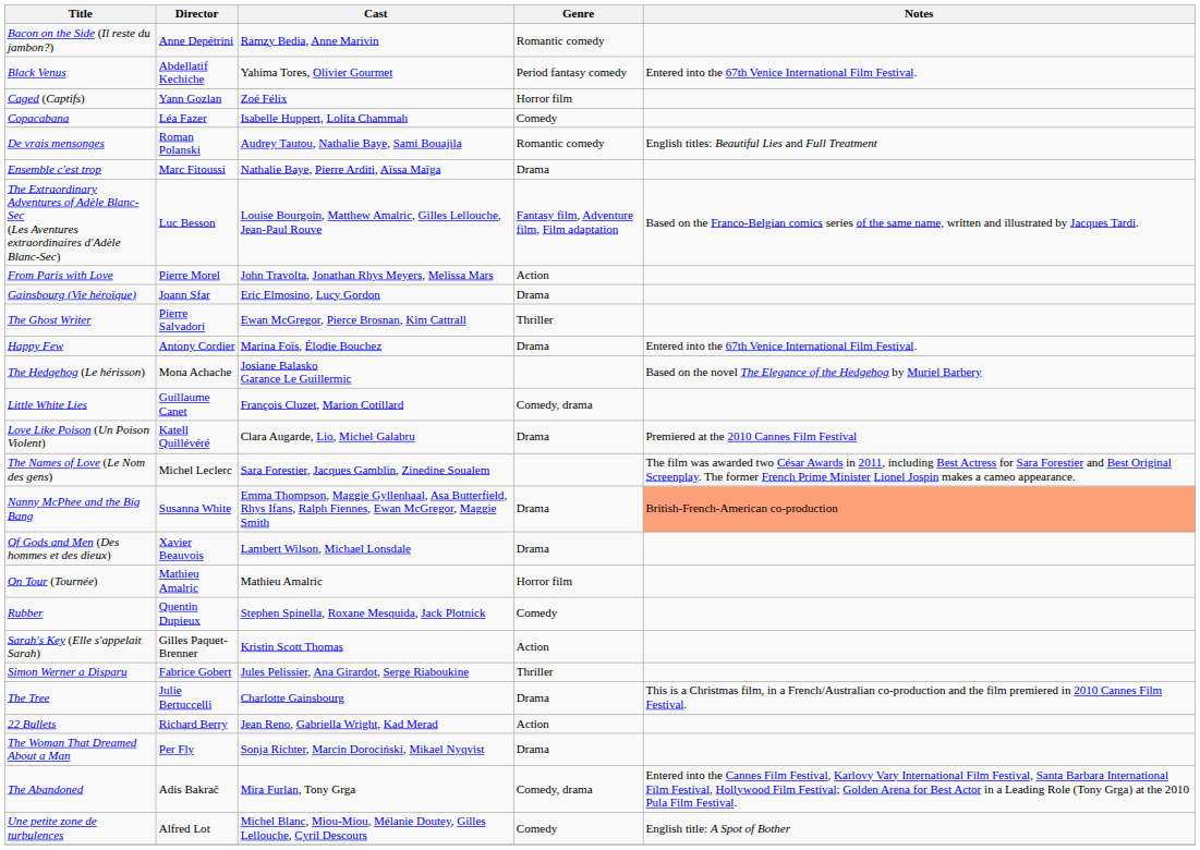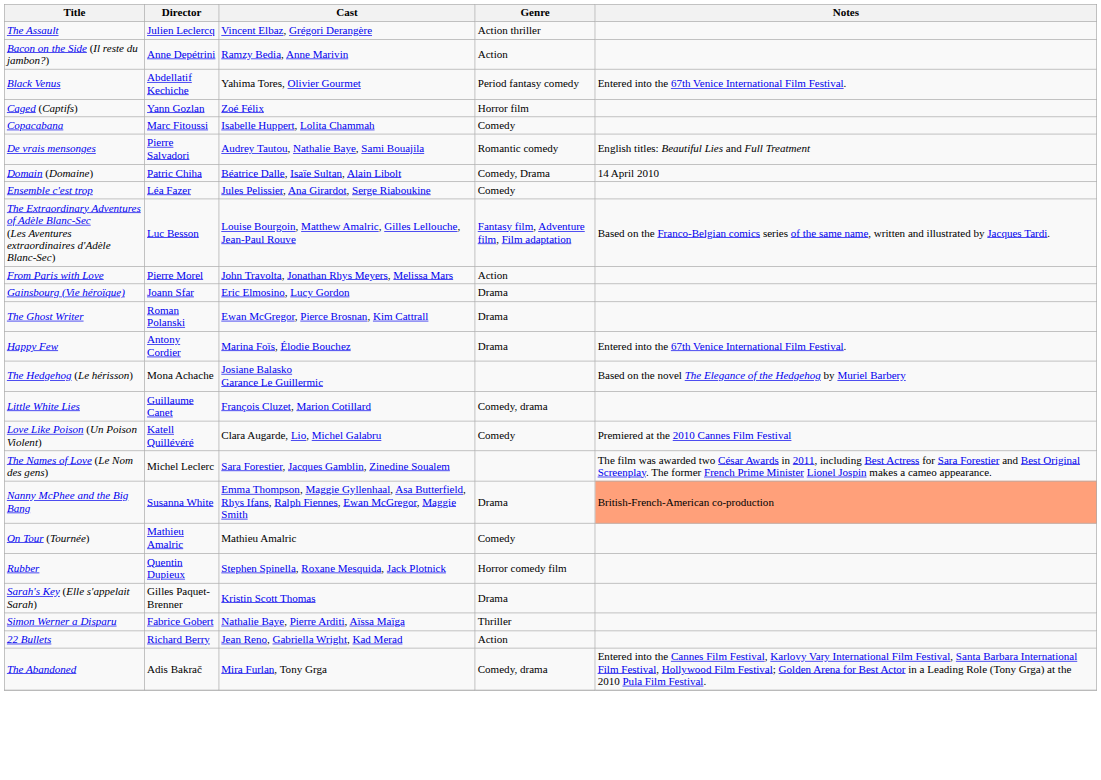+ row: The Assault | Julien Leclercq | Vincent Elbaz, Grégori Derangère | Action thriller
Bacon on the Side (Il reste du jambon?) | Genre: Romantic comedy -> Action
Copacabana | Director: Léa Fazer -> Marc Fitoussi
De vrais mensonges | Director: Roman Polanski -> Pierre Salvadori
+ row: Domain (Domaine) | Patric Chiha | Béatrice Dalle, Isaïe Sultan, Alain Libolt | Comedy, Drama | 14 April 2010
Ensemble c'est trop | Director: Marc Fitoussi -> Léa Fazer
Ensemble c'est trop | Cast: Nathalie Baye, Pierre Arditi, Aïssa Maïga -> Jules Pelissier, Ana Girardot, Serge Riaboukine
Ensemble c'est trop | Genre: Drama -> Comedy
The Ghost Writer | Director: Pierre Salvadori -> Roman Polanski
The Ghost Writer | Genre: Thriller -> Drama
Love Like Poison (Un Poison Violent) | Genre: Drama -> Comedy
- row: Of Gods and Men (Des hommes et des dieux) | Xavier Beauvois | Lambert Wilson, Michael Lonsdale | Drama
On Tour (Tournée) | Genre: Horror film -> Comedy
Rubber | Genre: Comedy -> Horror comedy film
Sarah's Key (Elle s'appelait Sarah) | Genre: Action -> Drama
Simon Werner a Disparu | Cast: Jules Pelissier, Ana Girardot, Serge Riaboukine -> Nathalie Baye, Pierre Arditi, Aïssa Maïga
- row: The Tree | Julie Bertuccelli | Charlotte Gainsbourg | Drama | This is a Christmas film, in a French/Australian co-production and the film premiered in 2010 Cannes Film Festival.
- row: The Woman That Dreamed About a Man | Per Fly | Sonja Richter, Marcin Dorociński, Mikael Nyqvist | Drama
- row: Une petite zone de turbulences | Alfred Lot | Michel Blanc, Miou-Miou, Mélanie Doutey, Gilles Lellouche, Cyril Descours | Comedy | English title: A Spot of Bother
